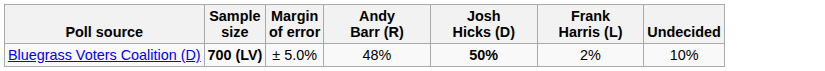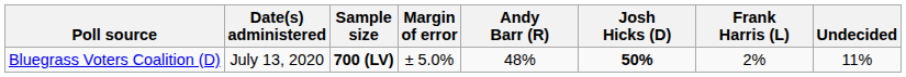+ column: Date(s) administered | July 13, 2020
Bluegrass Voters Coalition (D) | Undecided: 10% -> 11%
